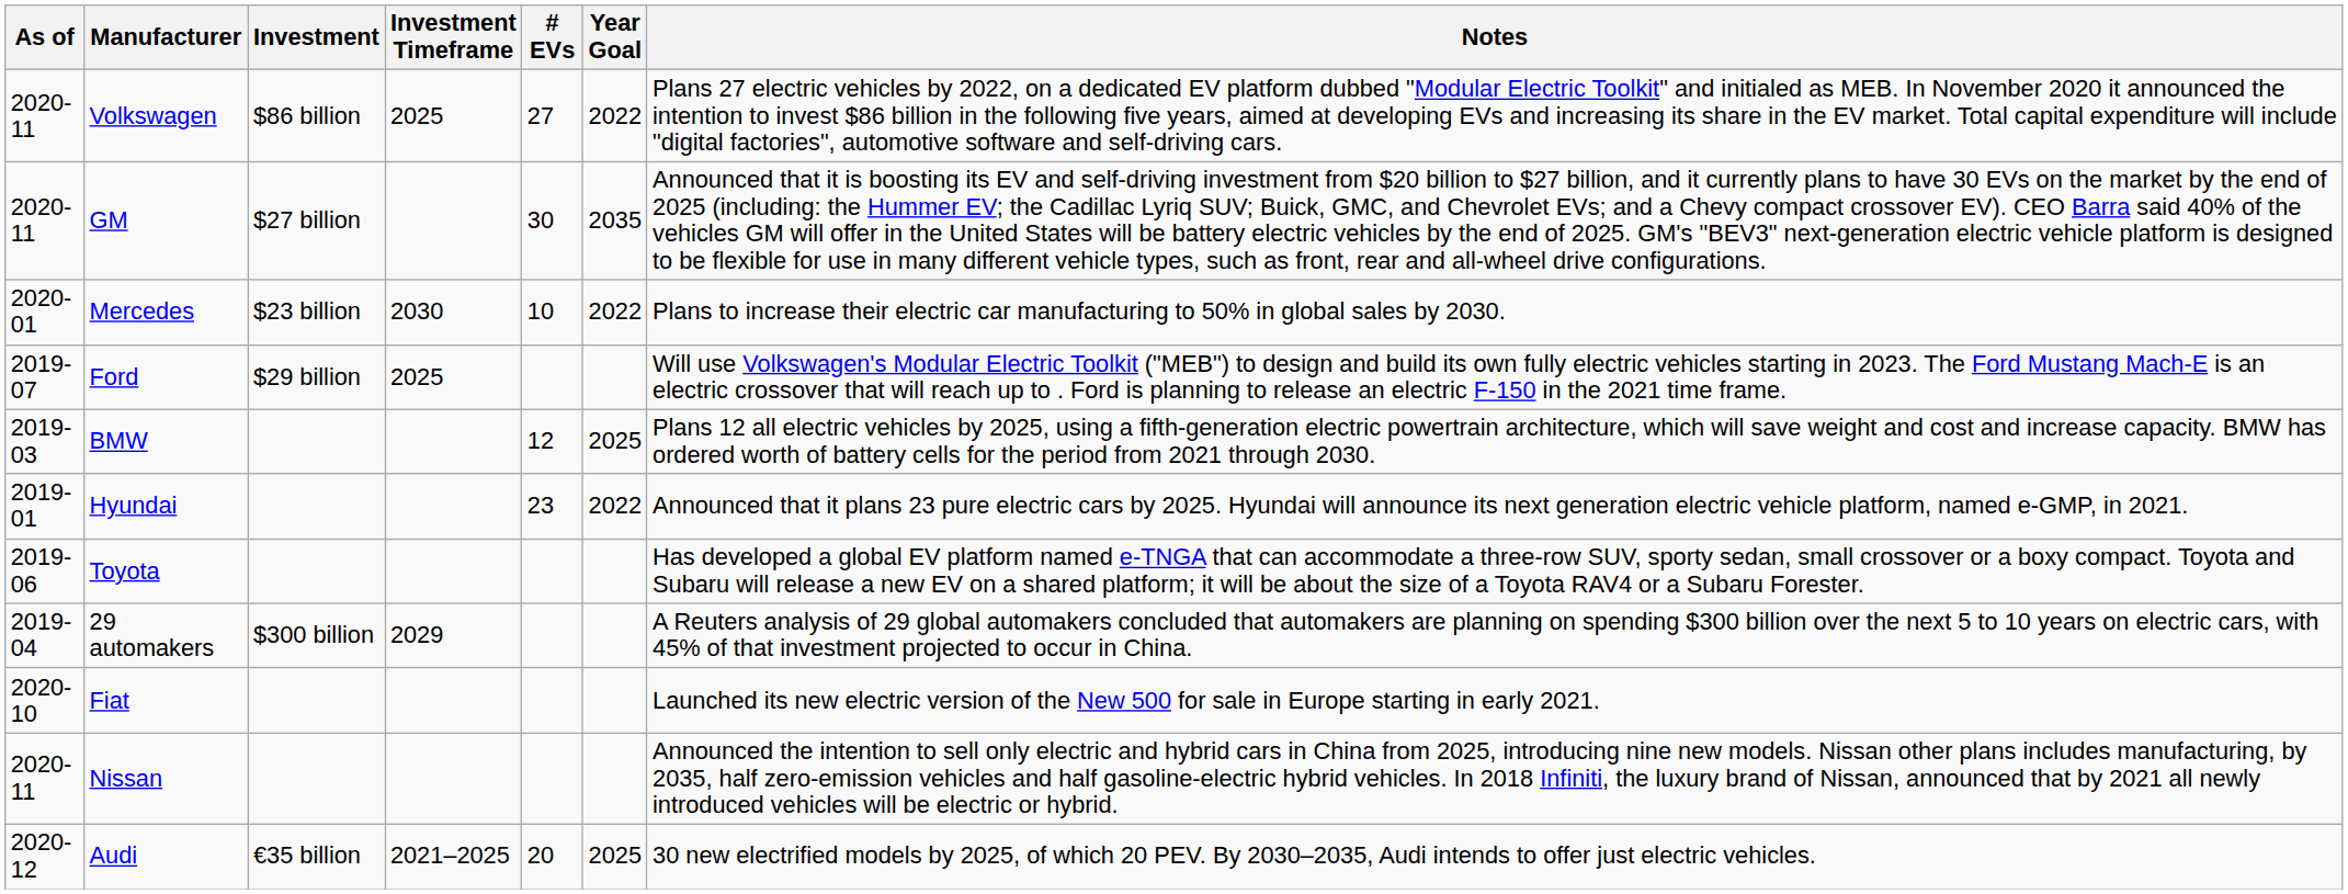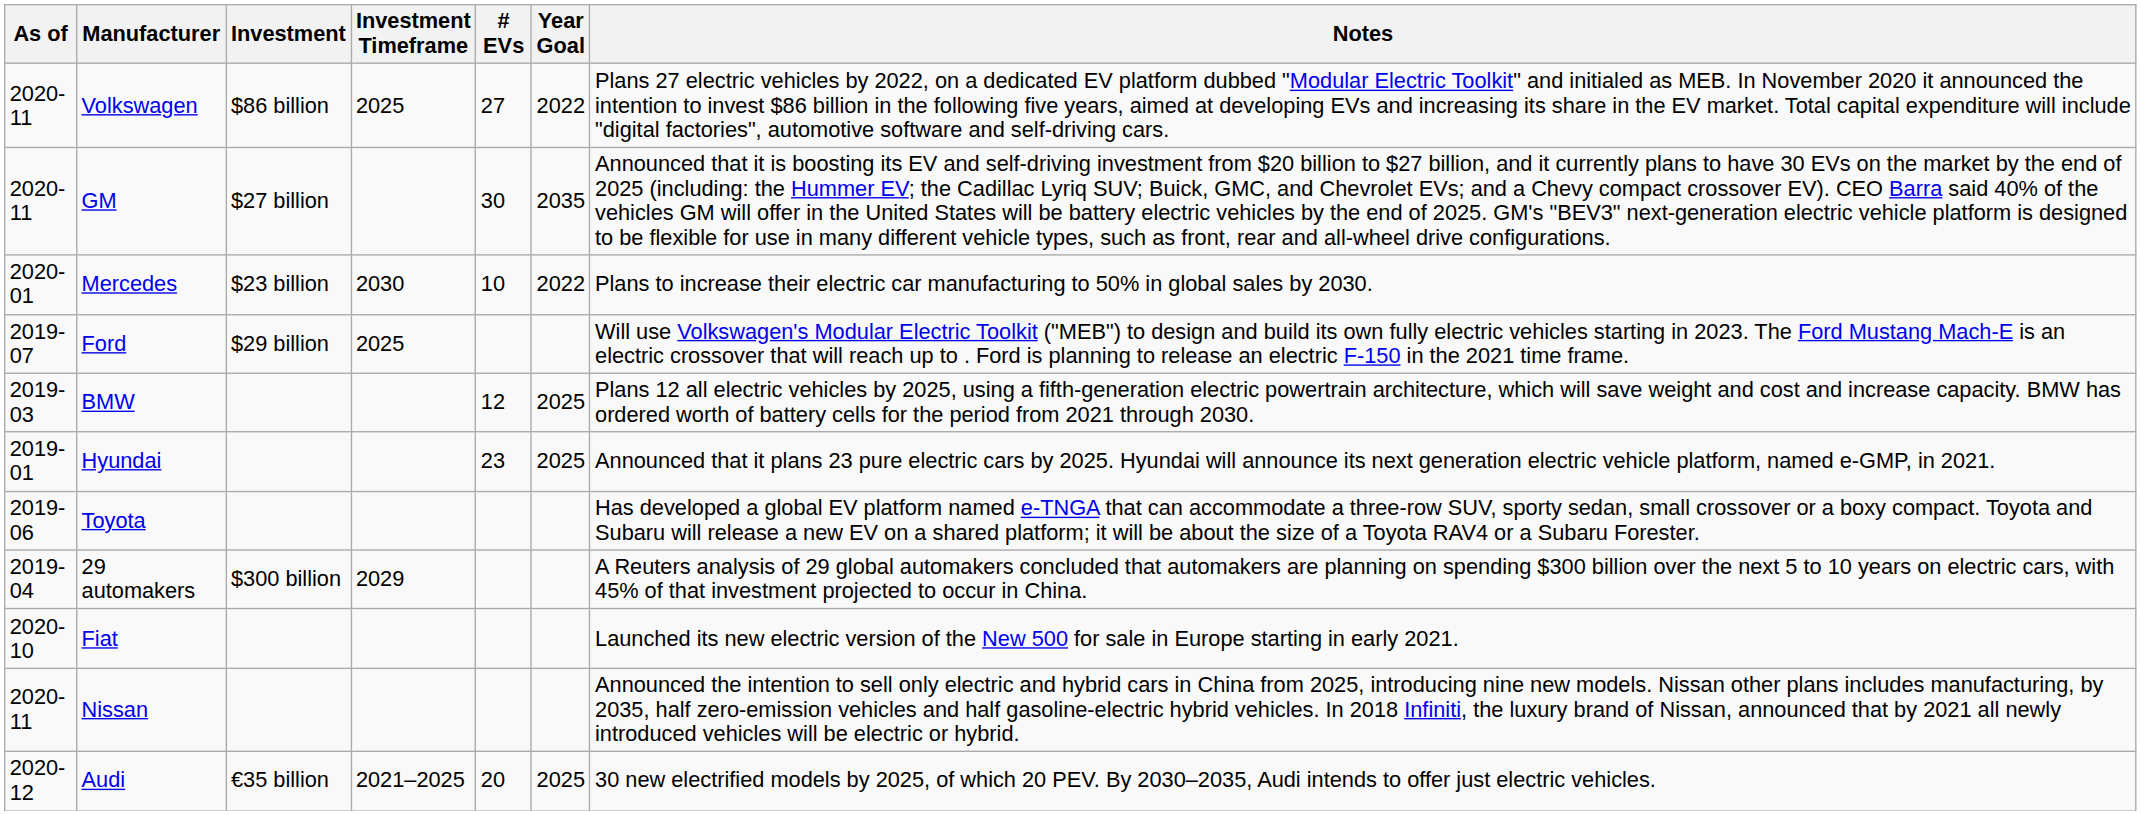Hyundai | Year Goal: 2022 -> 2025
